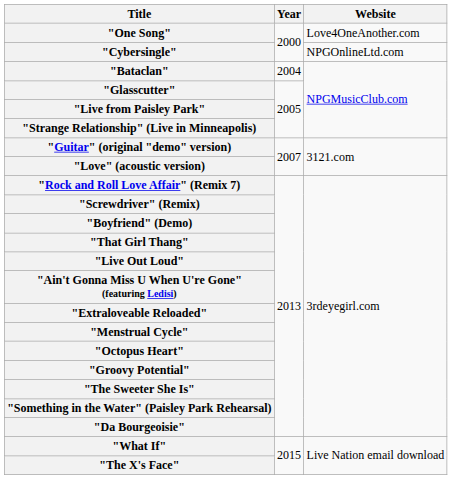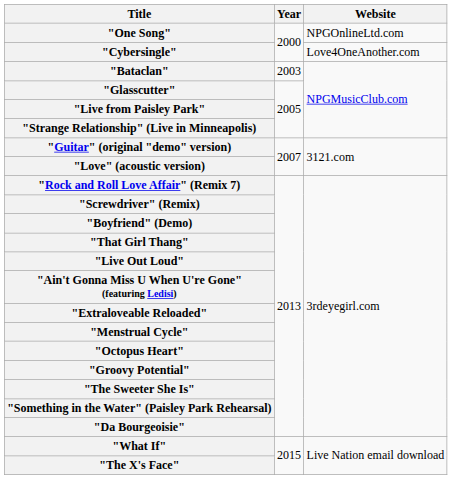"One Song" | Website: Love4OneAnother.com -> NPGOnlineLtd.com
"Cybersingle" | Website: NPGOnlineLtd.com -> Love4OneAnother.com
"Bataclan" | Year: 2004 -> 2003
